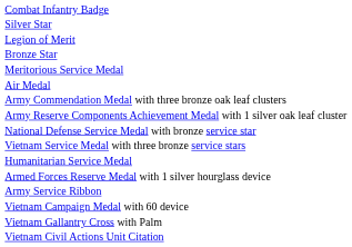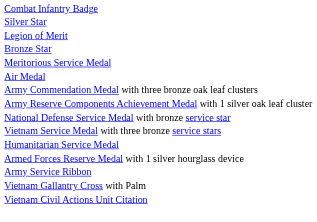- row: Vietnam Campaign Medal with 60 device
